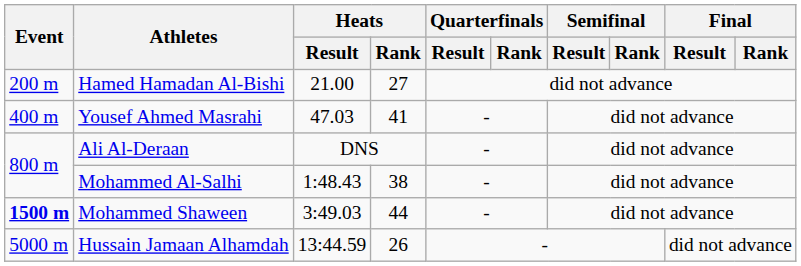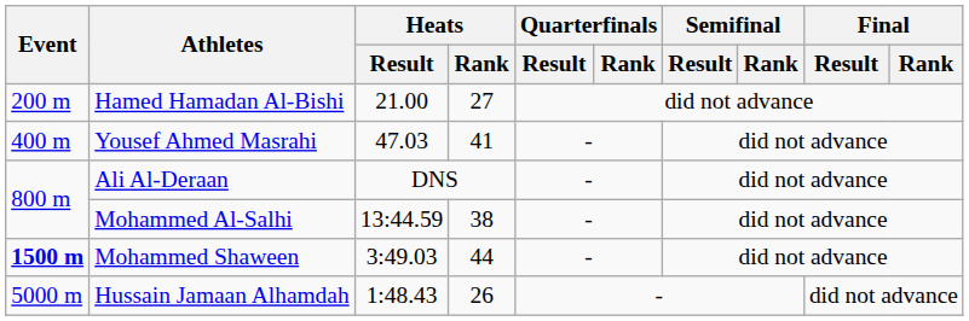Mohammed Al-Salhi | Heats / Result: 1:48.43 -> 13:44.59
Hussain Jamaan Alhamdah | Heats / Result: 13:44.59 -> 1:48.43
